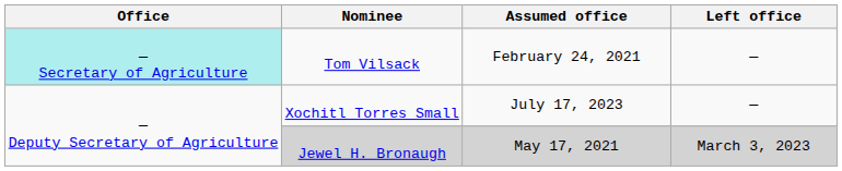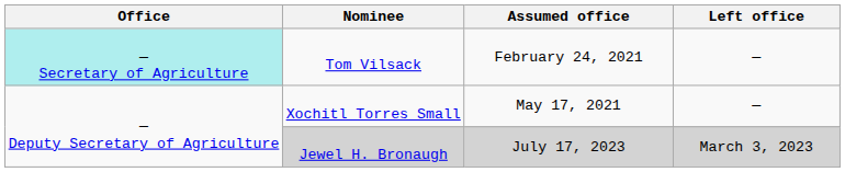Xochitl Torres Small | Assumed office: July 17, 2023 -> May 17, 2021
Jewel H. Bronaugh | Assumed office: May 17, 2021 -> July 17, 2023
